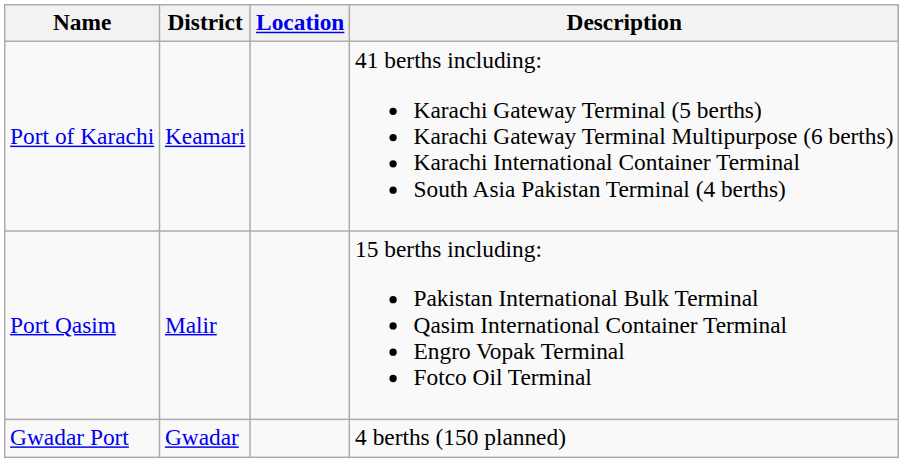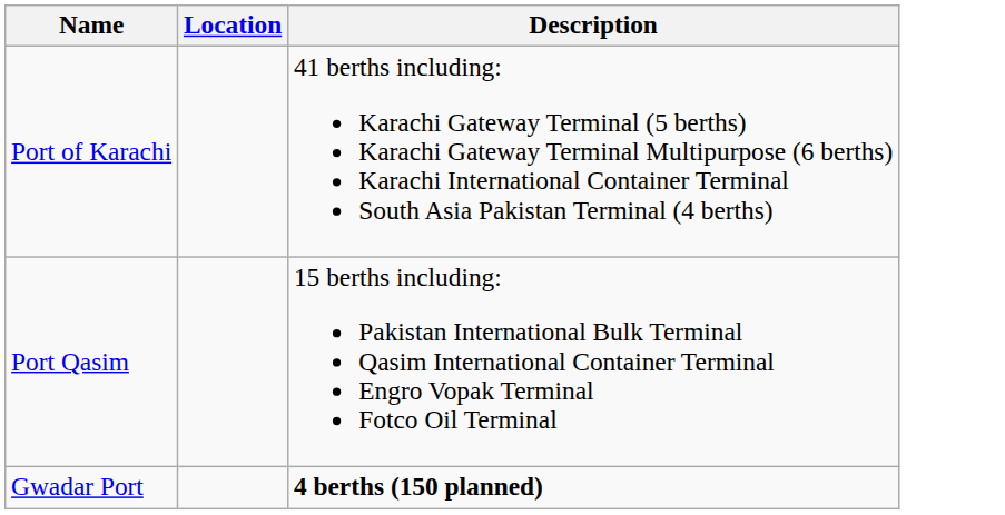- column: District | Keamari | Malir | Gwadar
Gwadar Port | Description: normal -> bold
